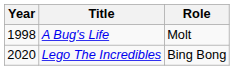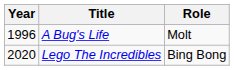A Bug's Life | Year: 1998 -> 1996
